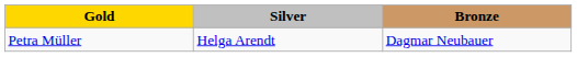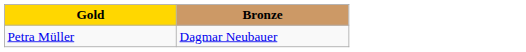- column: Silver | Helga Arendt
